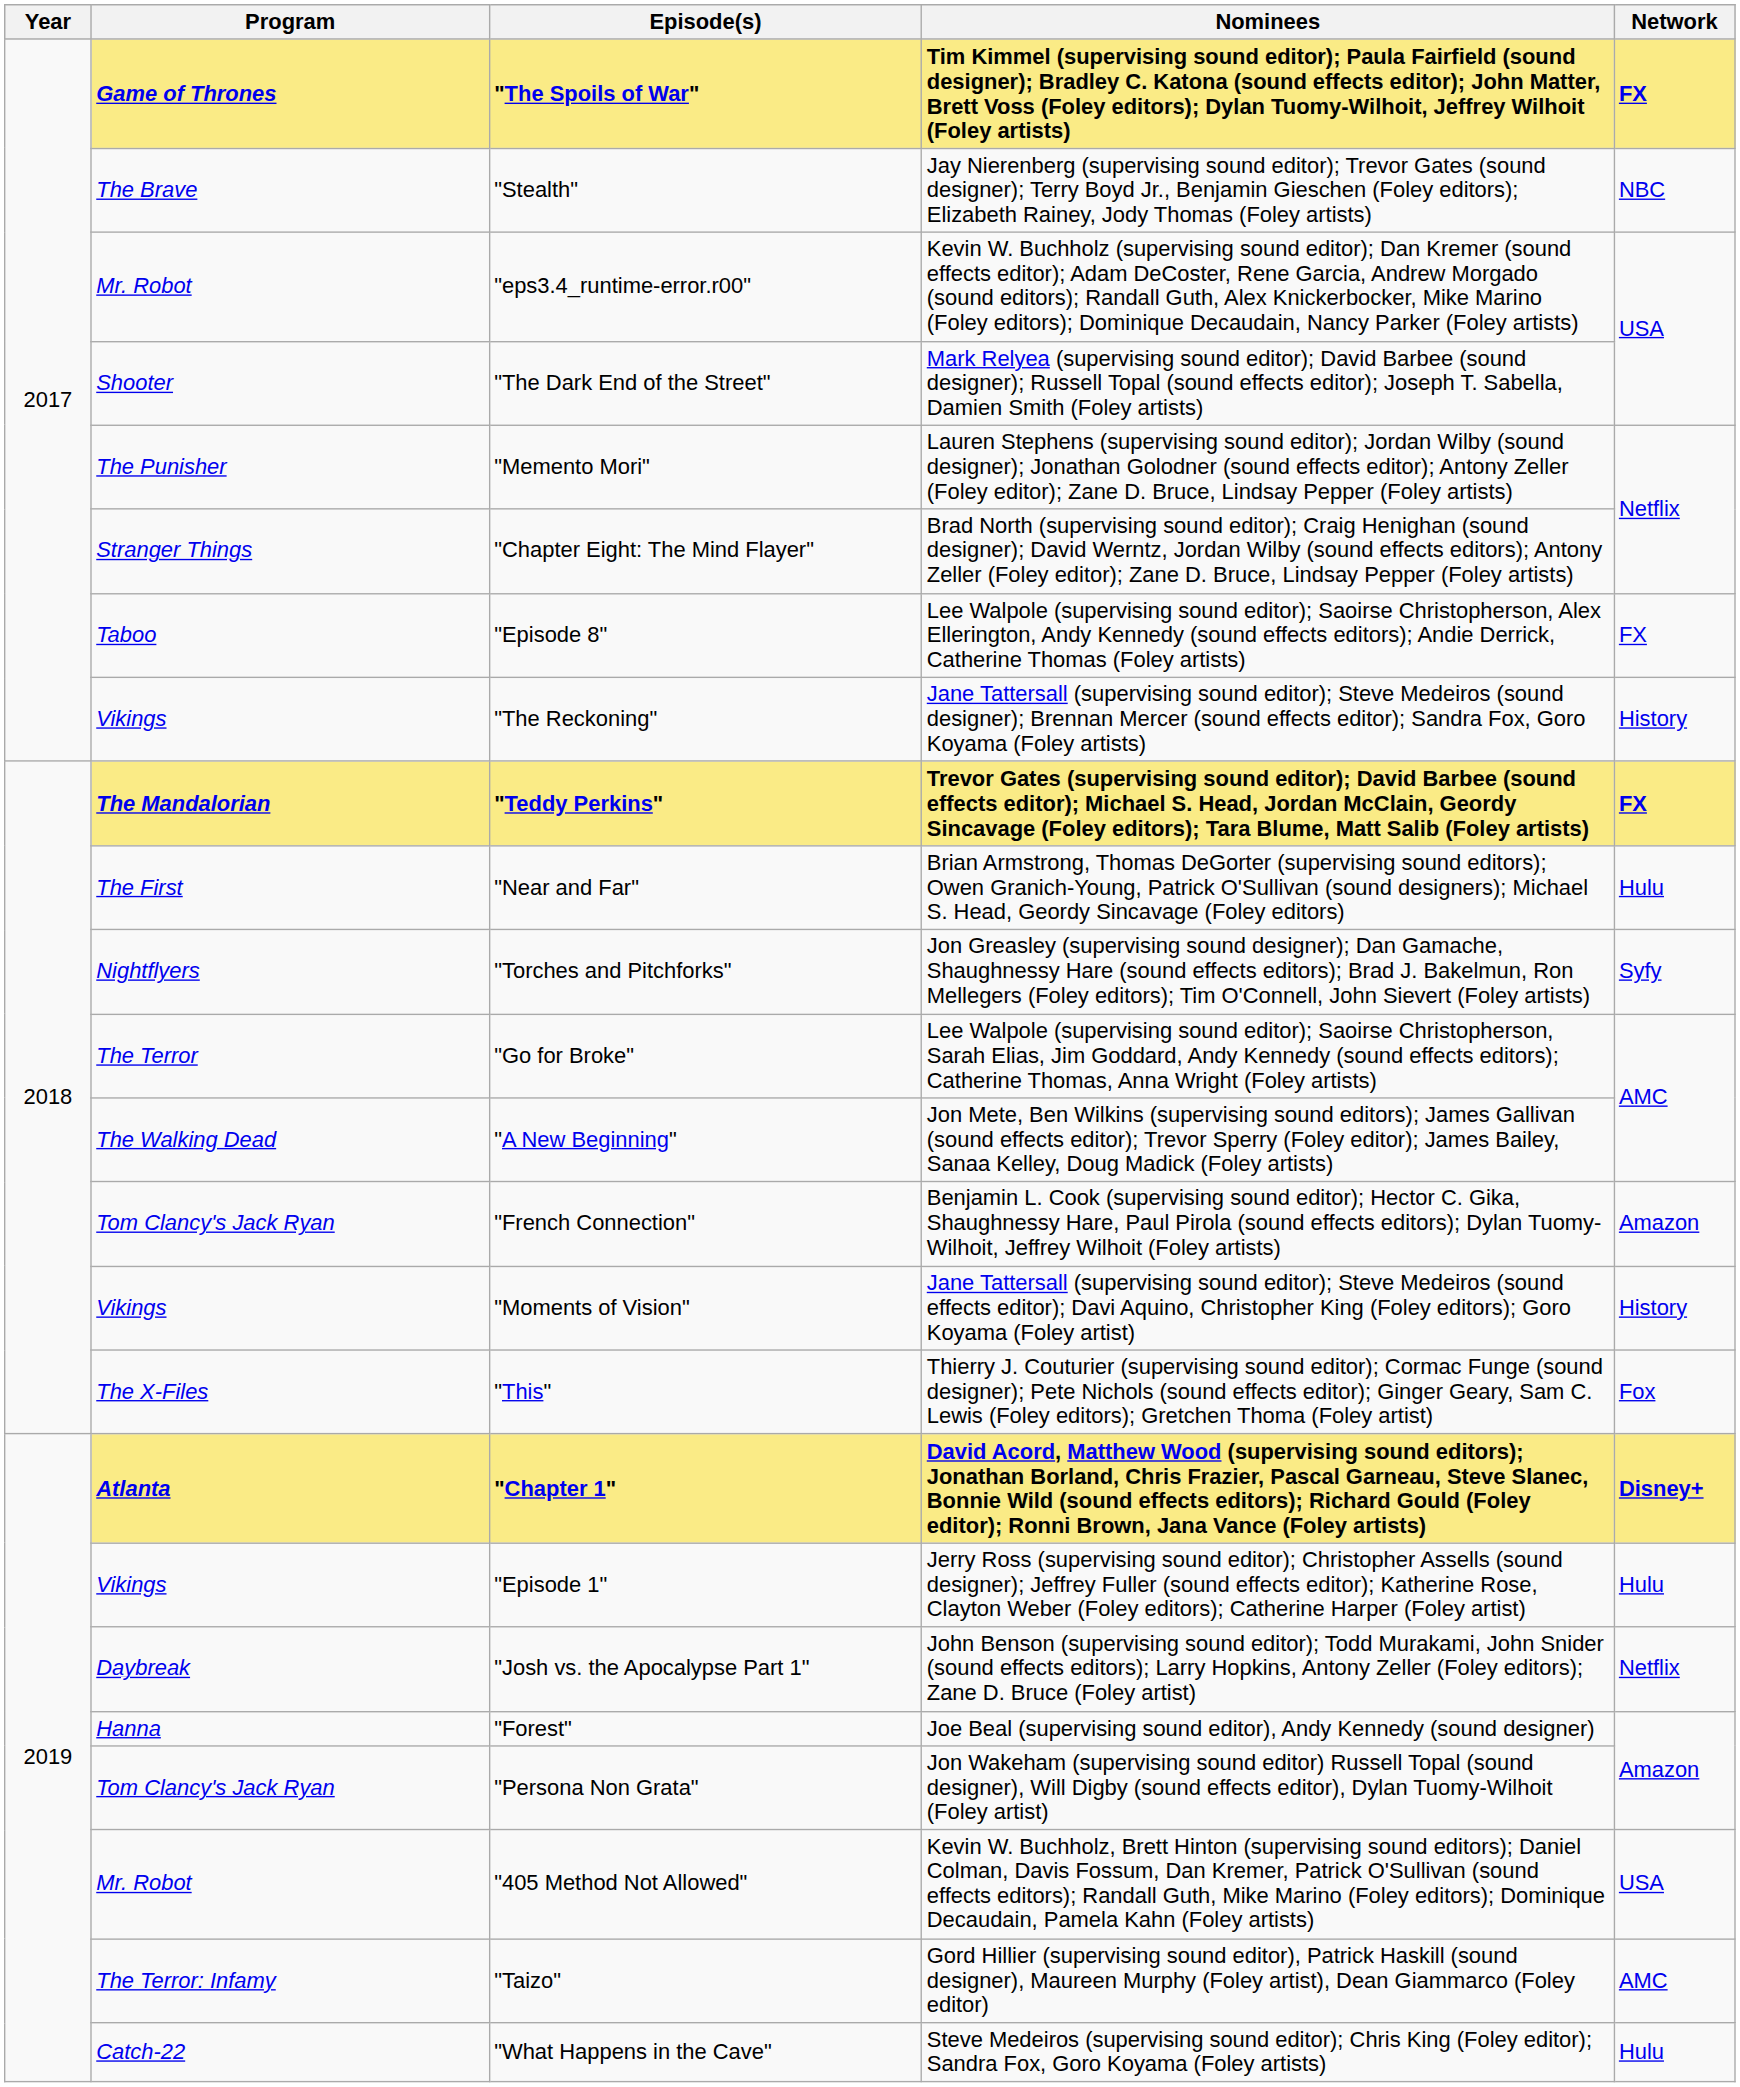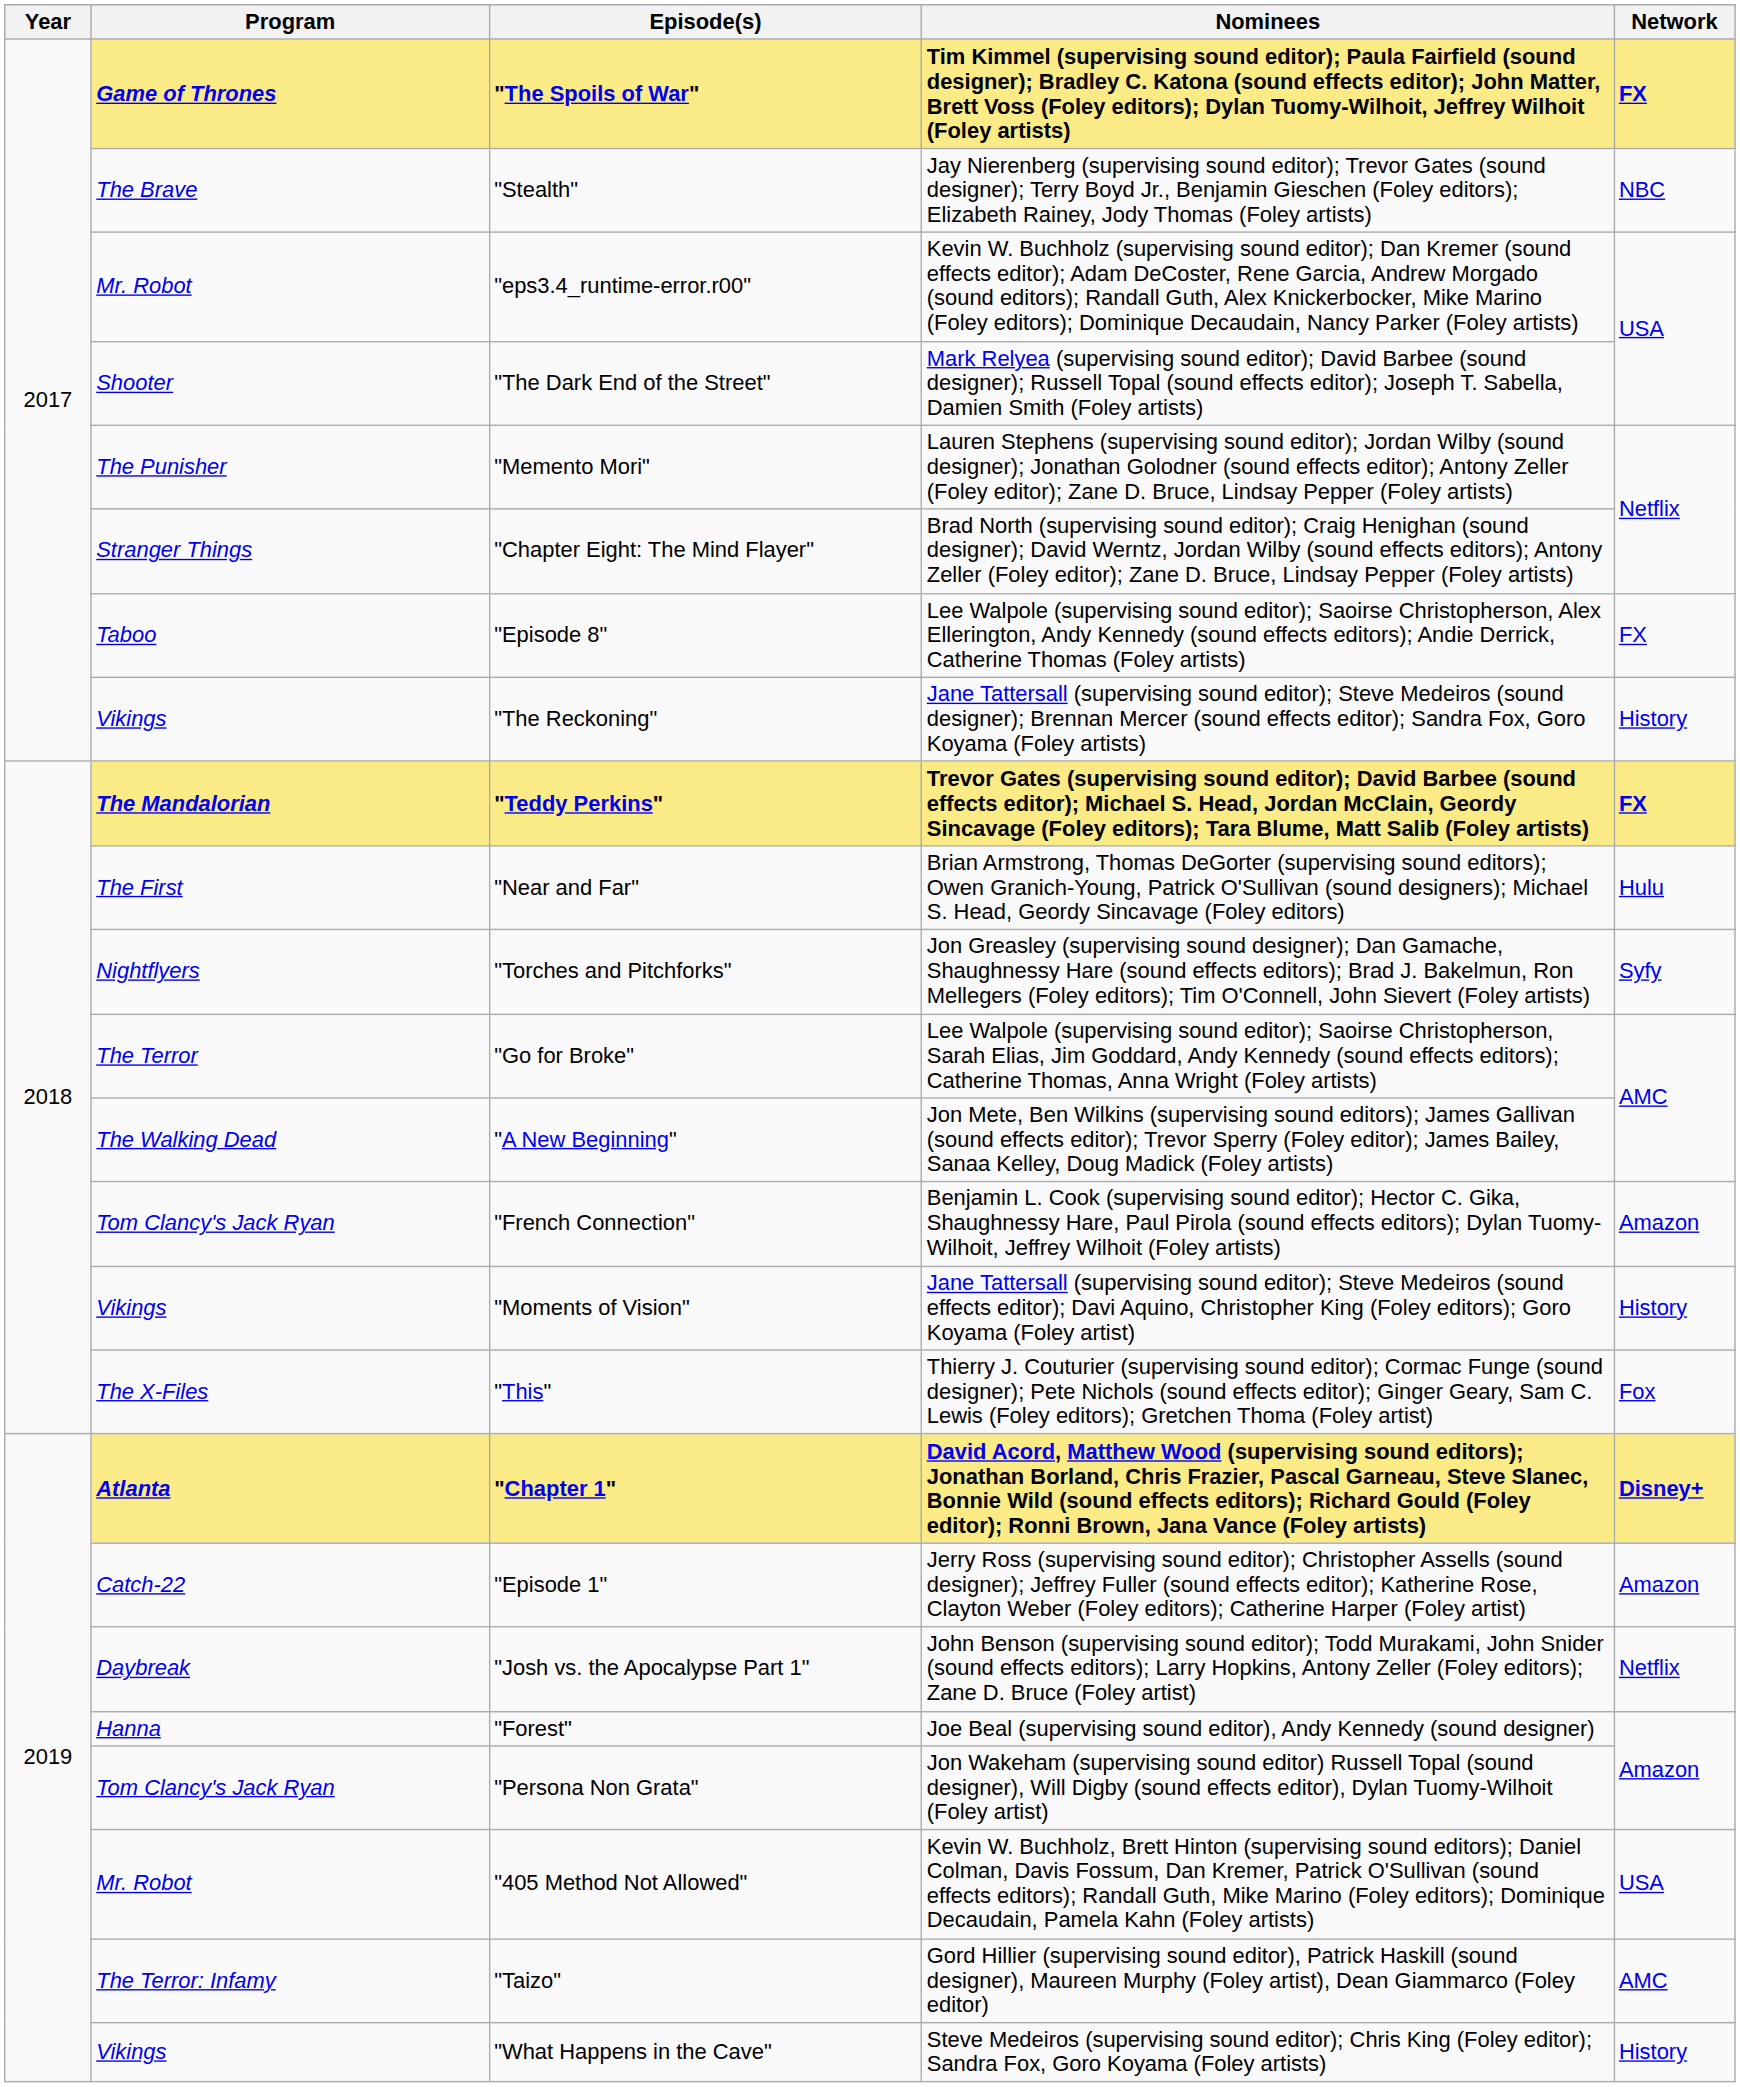"Episode 1" | Program: Vikings -> Catch-22
"Episode 1" | Network: Hulu -> Amazon
"What Happens in the Cave" | Program: Catch-22 -> Vikings
"What Happens in the Cave" | Network: Hulu -> History
